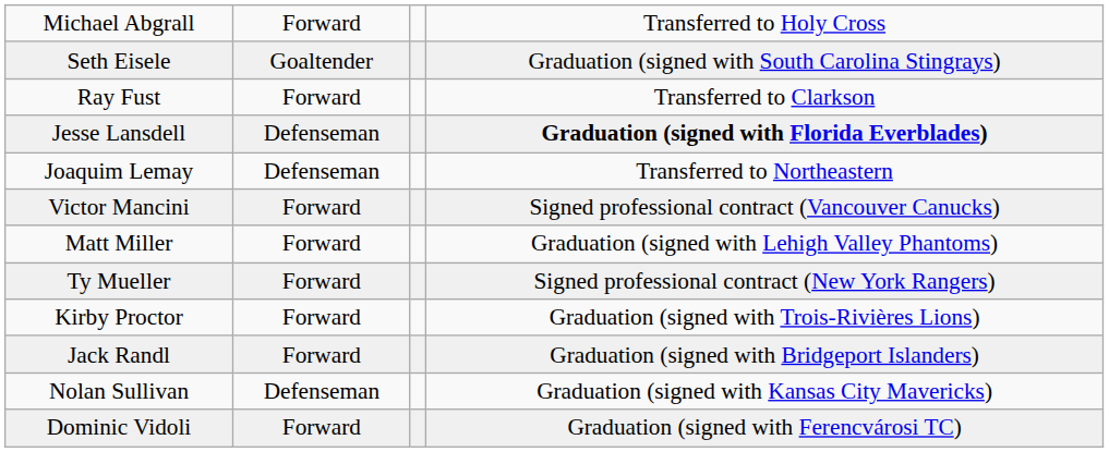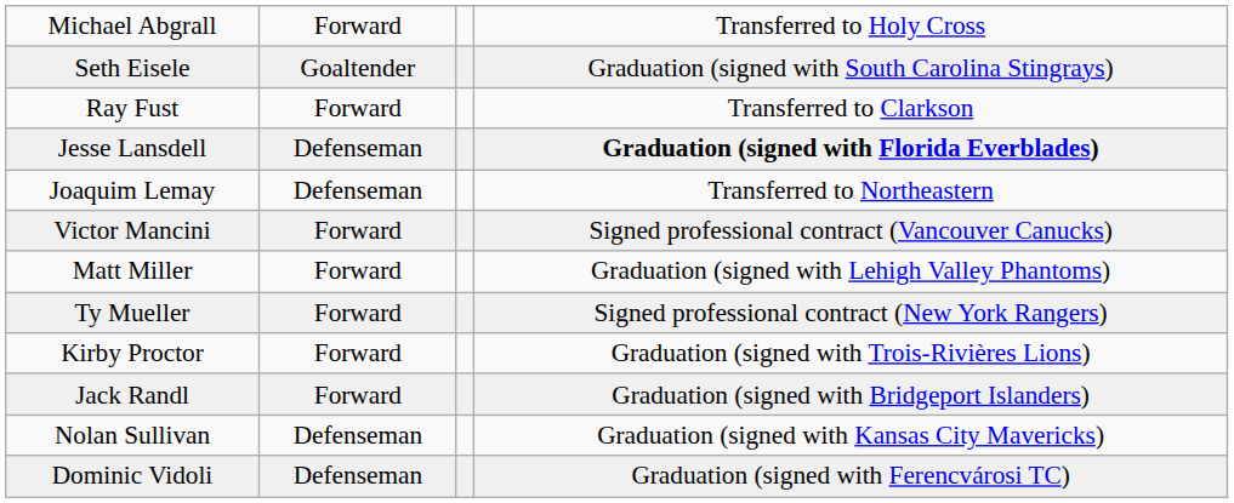Dominic Vidoli | column 2: Forward -> Defenseman
